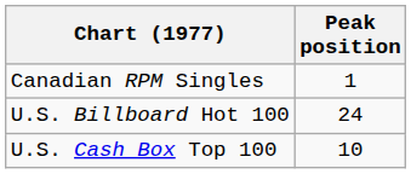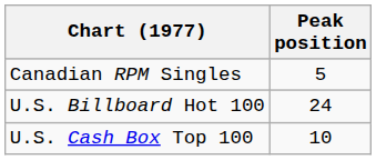Canadian RPM Singles | Peak position: 1 -> 5
